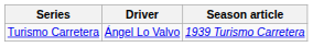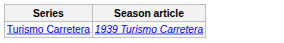- column: Driver | Ángel Lo Valvo
